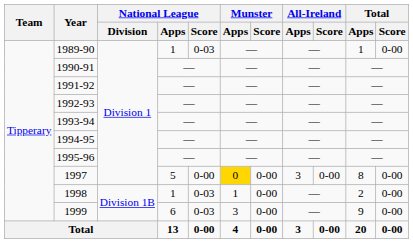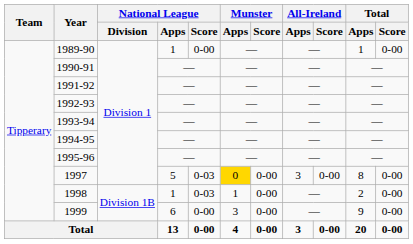1989-90 | National League / Score: 0-03 -> 0-00
1997 | National League / Score: 0-00 -> 0-03
1999 | National League / Score: 0-03 -> 0-00
